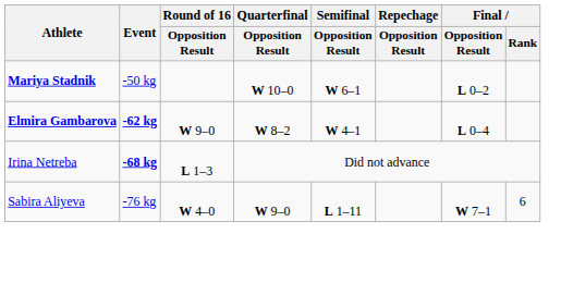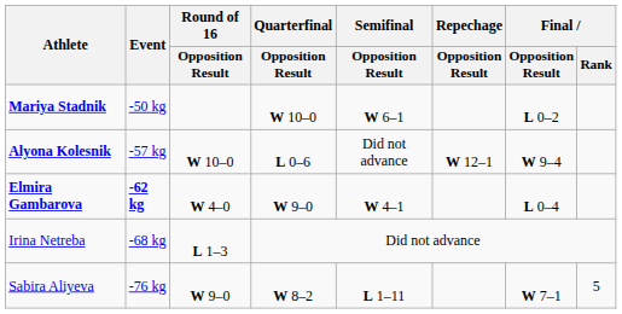+ row: Alyona Kolesnik | -57 kg | W 10–0 | L 0–6 | Did not advance | W 12–1 | W 9–4
Elmira Gambarova | Round of 16 / Opposition Result: W 9–0 -> W 4–0
Elmira Gambarova | Quarterfinal / Opposition Result: W 8–2 -> W 9–0
Irina Netreba | Event: bold -> normal
Sabira Aliyeva | Round of 16 / Opposition Result: W 4–0 -> W 9–0
Sabira Aliyeva | Quarterfinal / Opposition Result: W 9–0 -> W 8–2
Sabira Aliyeva | Final / Rank: 6 -> 5
